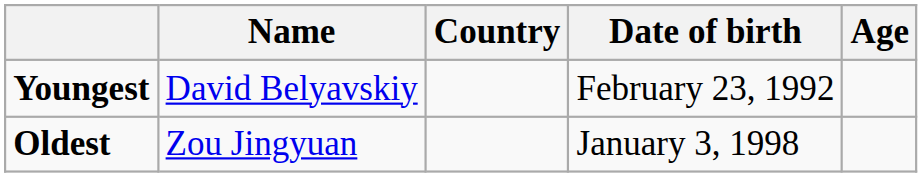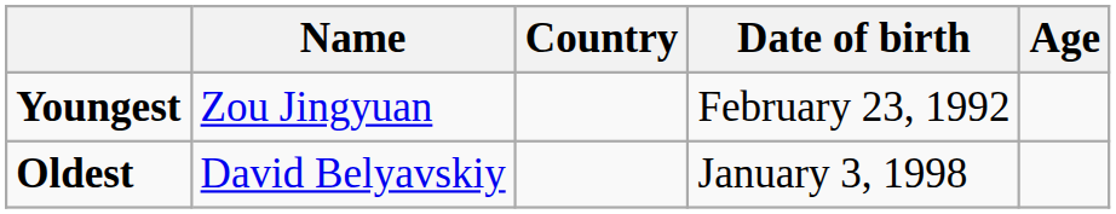Youngest | Name: David Belyavskiy -> Zou Jingyuan
Oldest | Name: Zou Jingyuan -> David Belyavskiy
